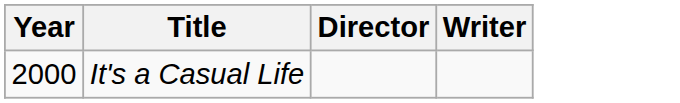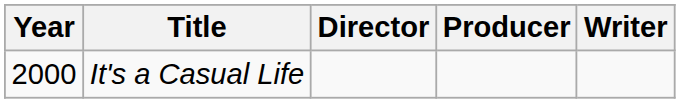+ column: Producer
